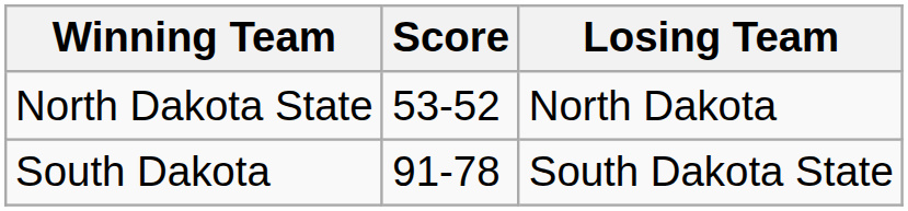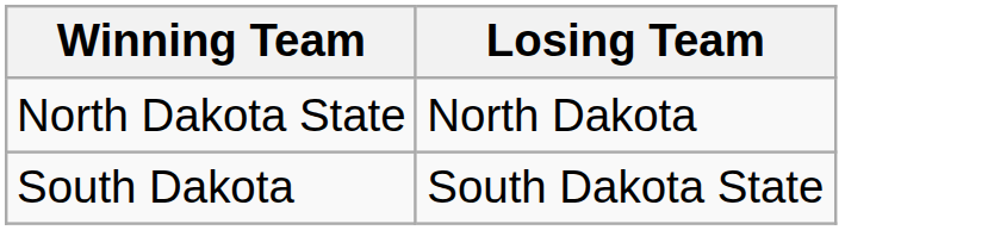- column: Score | 53-52 | 91-78
